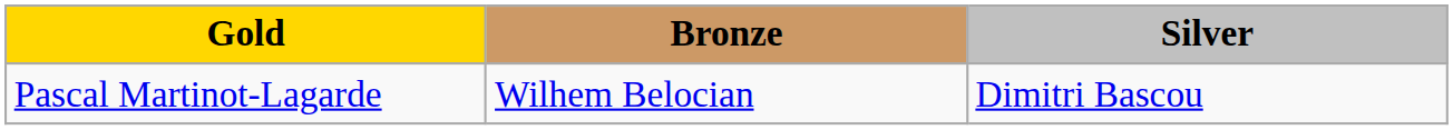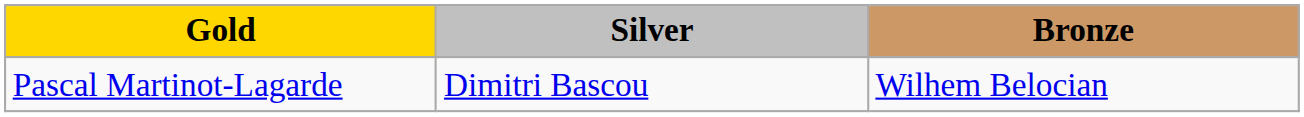columns swapped: Silver <-> Bronze
